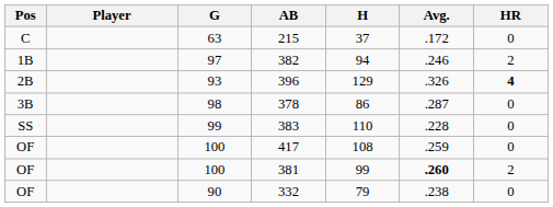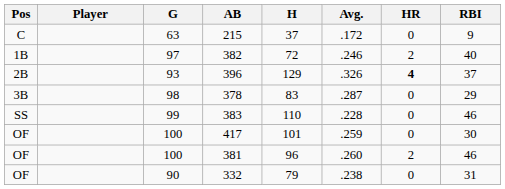+ column: RBI | 9 | 40 | 37 | 29 | 46 | 30 | 46 | 31
382 | H: 94 -> 72
378 | H: 86 -> 83
417 | H: 108 -> 101
381 | H: 99 -> 96
381 | Avg.: bold -> normal
